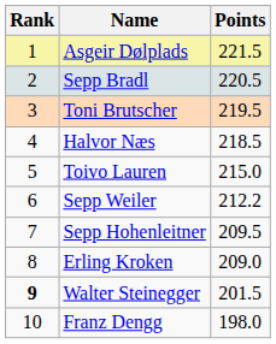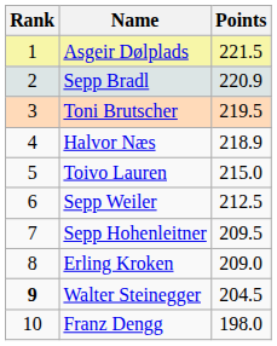Sepp Bradl | Points: 220.5 -> 220.9
Halvor Næs | Points: 218.5 -> 218.9
Sepp Weiler | Points: 212.2 -> 212.5
Walter Steinegger | Points: 201.5 -> 204.5
